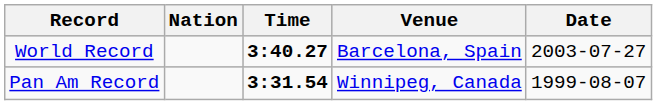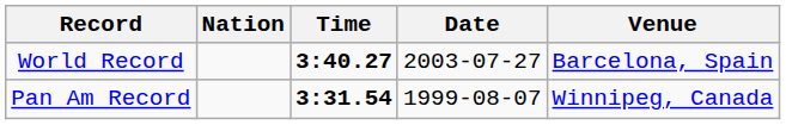columns swapped: Date <-> Venue
